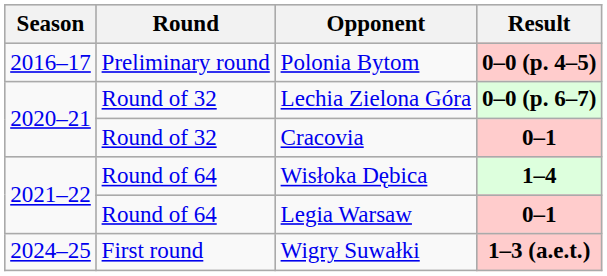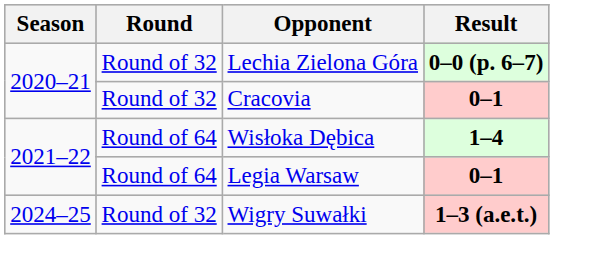- row: 2016–17 | Preliminary round | Polonia Bytom | 0–0 (p. 4–5)
Wigry Suwałki | Round: First round -> Round of 32
